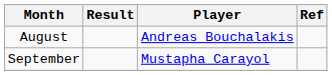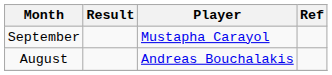rows swapped: August <-> September
